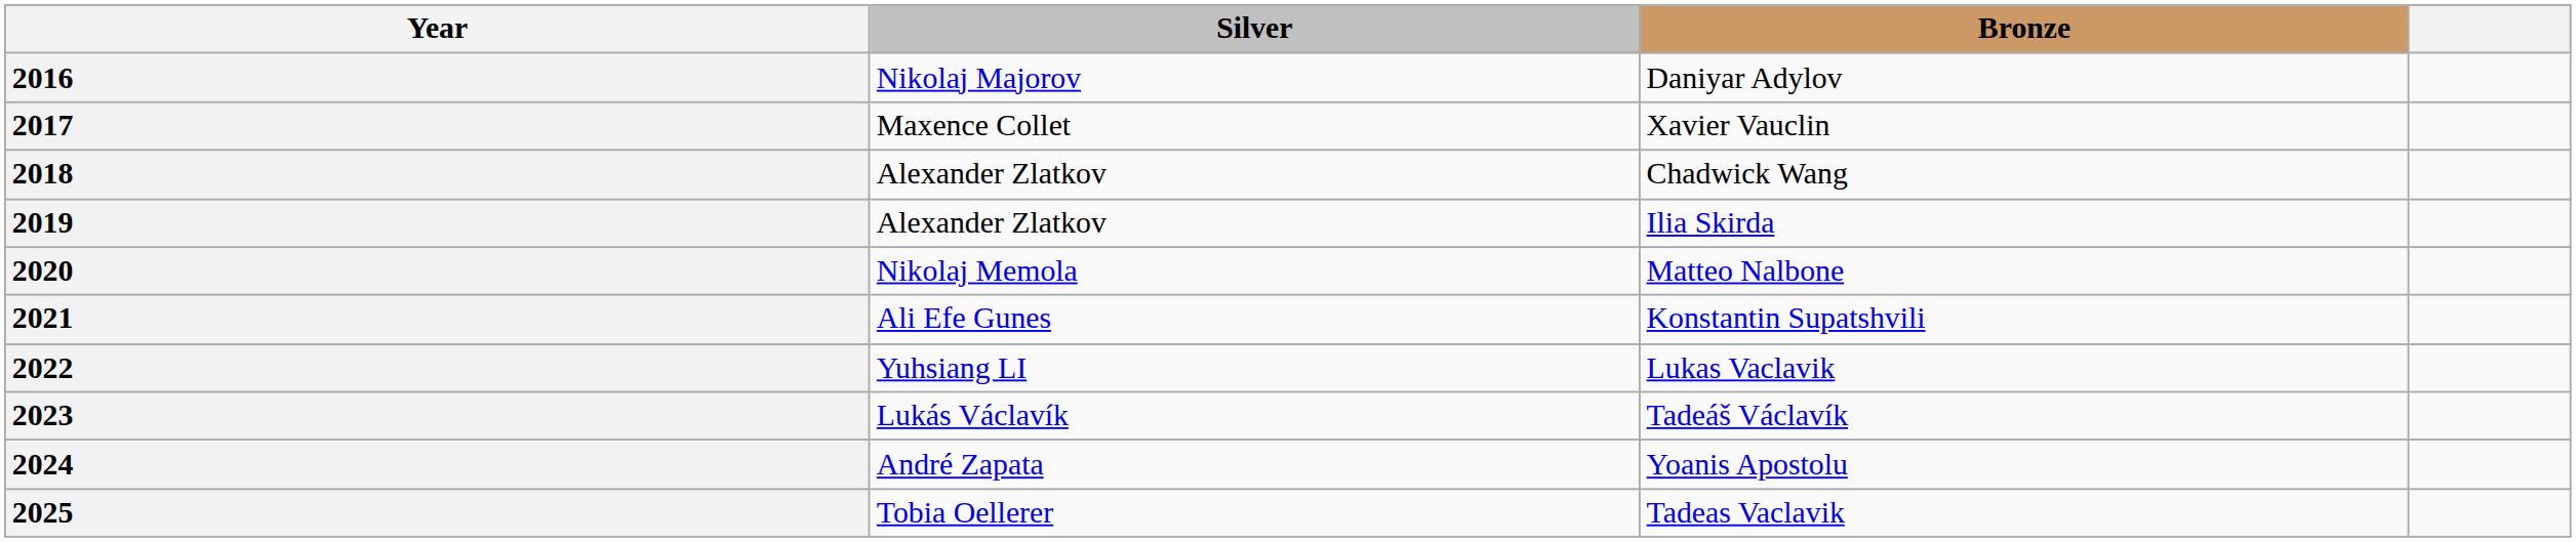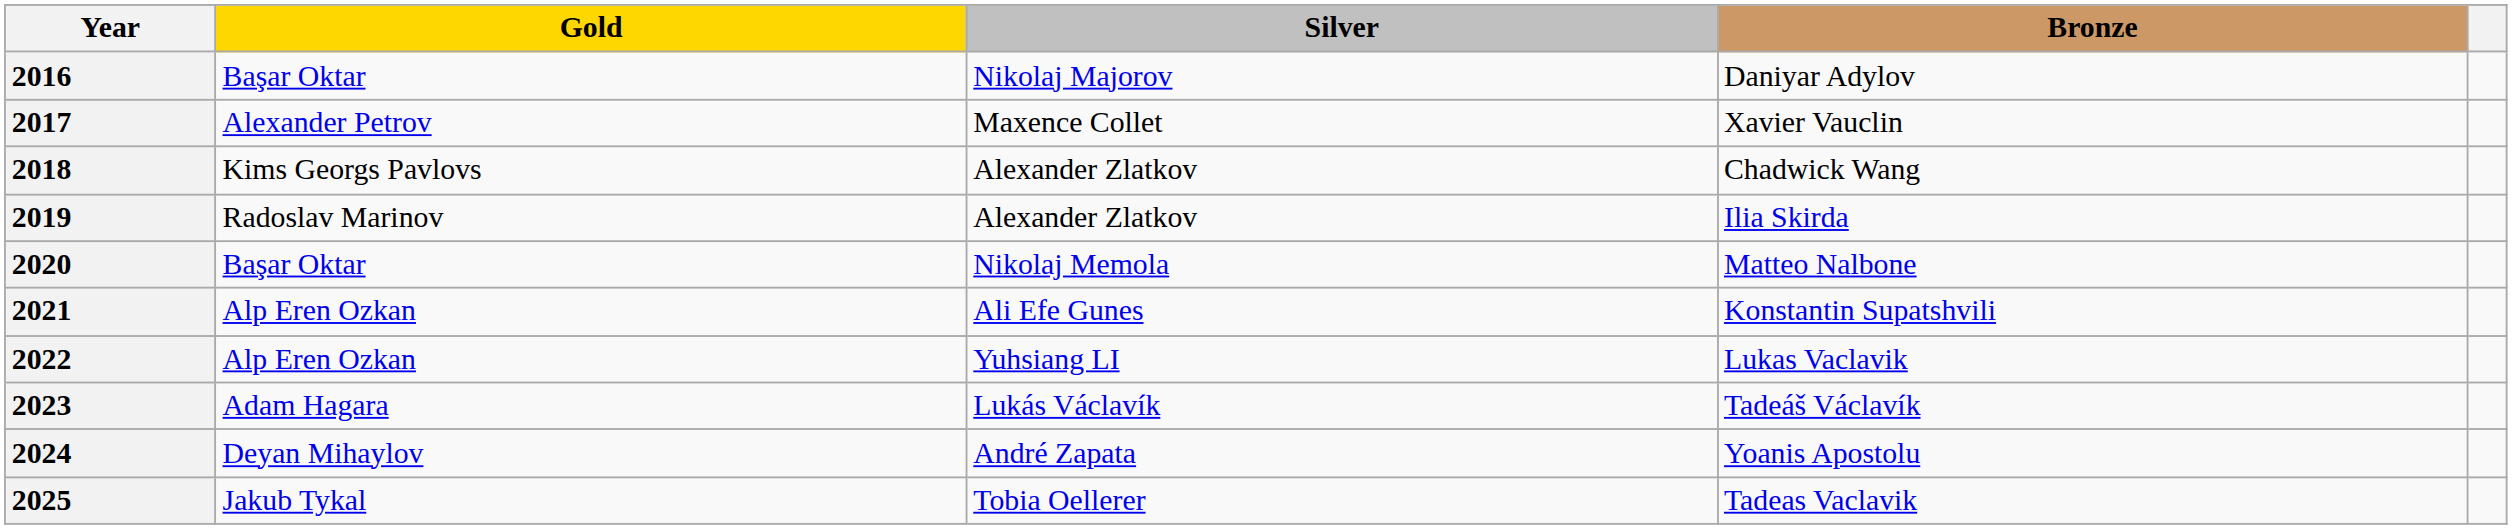+ column: Gold | Başar Oktar | Alexander Petrov | Kims Georgs Pavlovs | Radoslav Marinov | Başar Oktar | Alp Eren Ozkan | Alp Eren Ozkan | Adam Hagara | Deyan Mihaylov | Jakub Tykal
